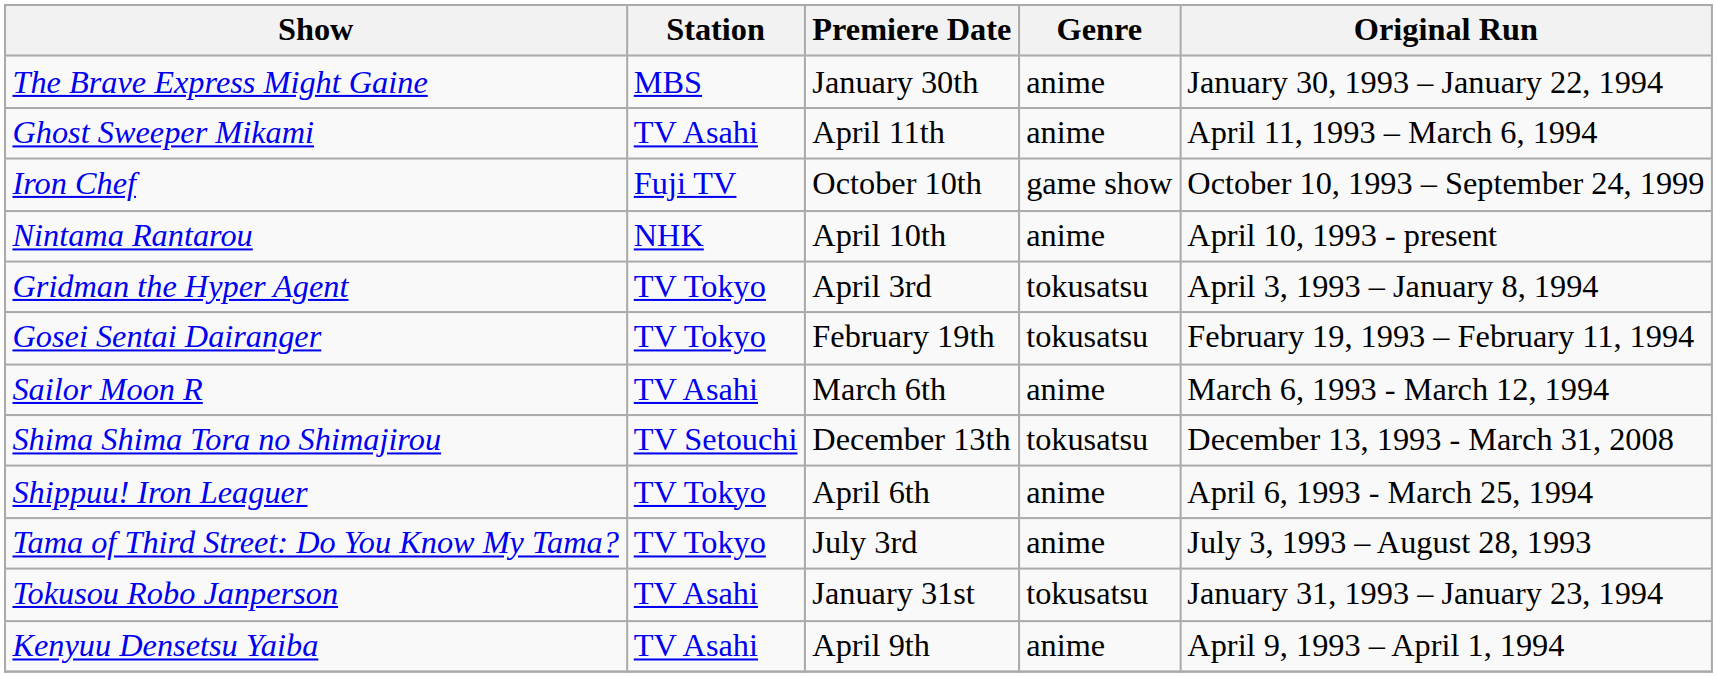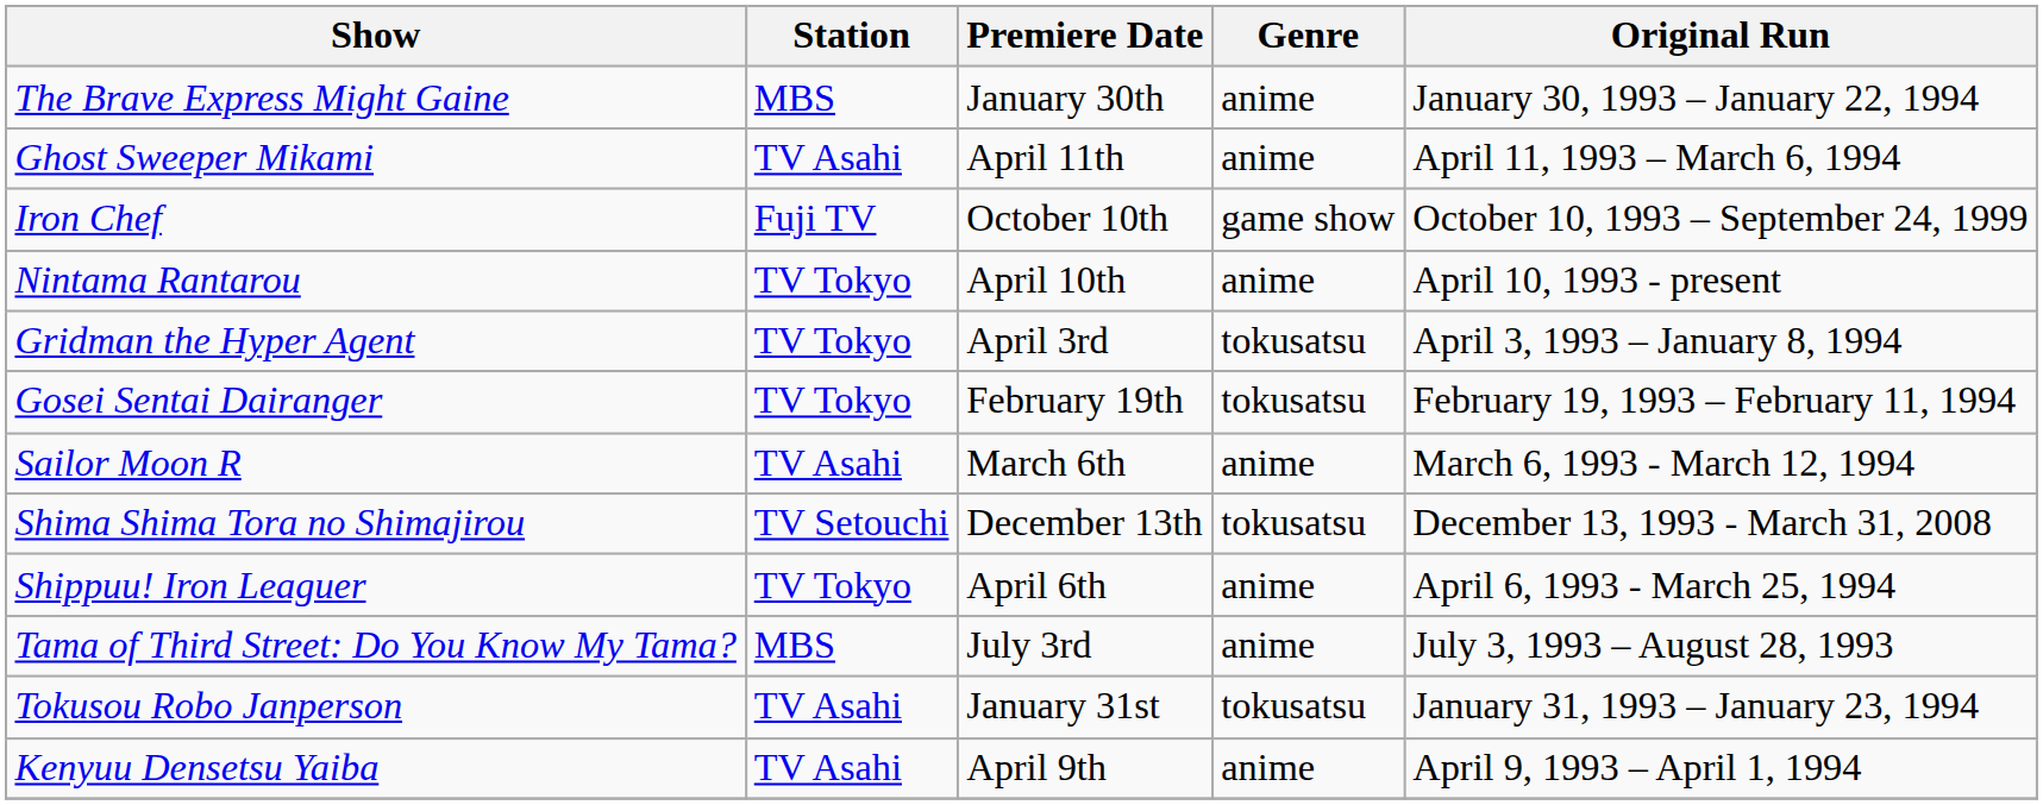Nintama Rantarou | Station: NHK -> TV Tokyo
Tama of Third Street: Do You Know My Tama? | Station: TV Tokyo -> MBS
